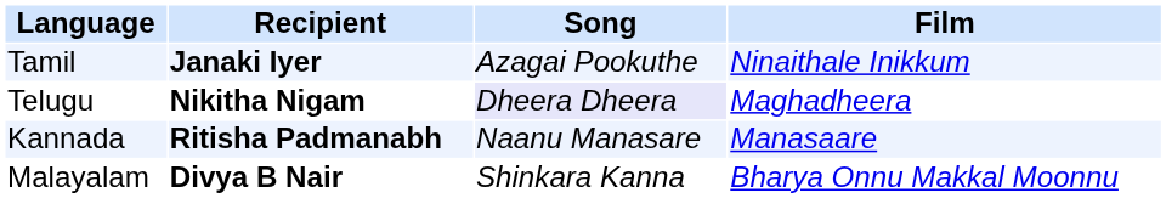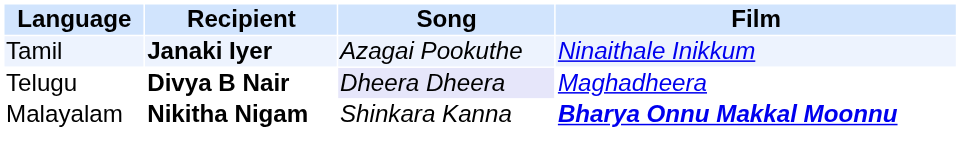Telugu | Recipient: Nikitha Nigam -> Divya B Nair
- row: Kannada | Ritisha Padmanabh | Naanu Manasare | Manasaare
Malayalam | Recipient: Divya B Nair -> Nikitha Nigam
Malayalam | Film: normal -> bold
